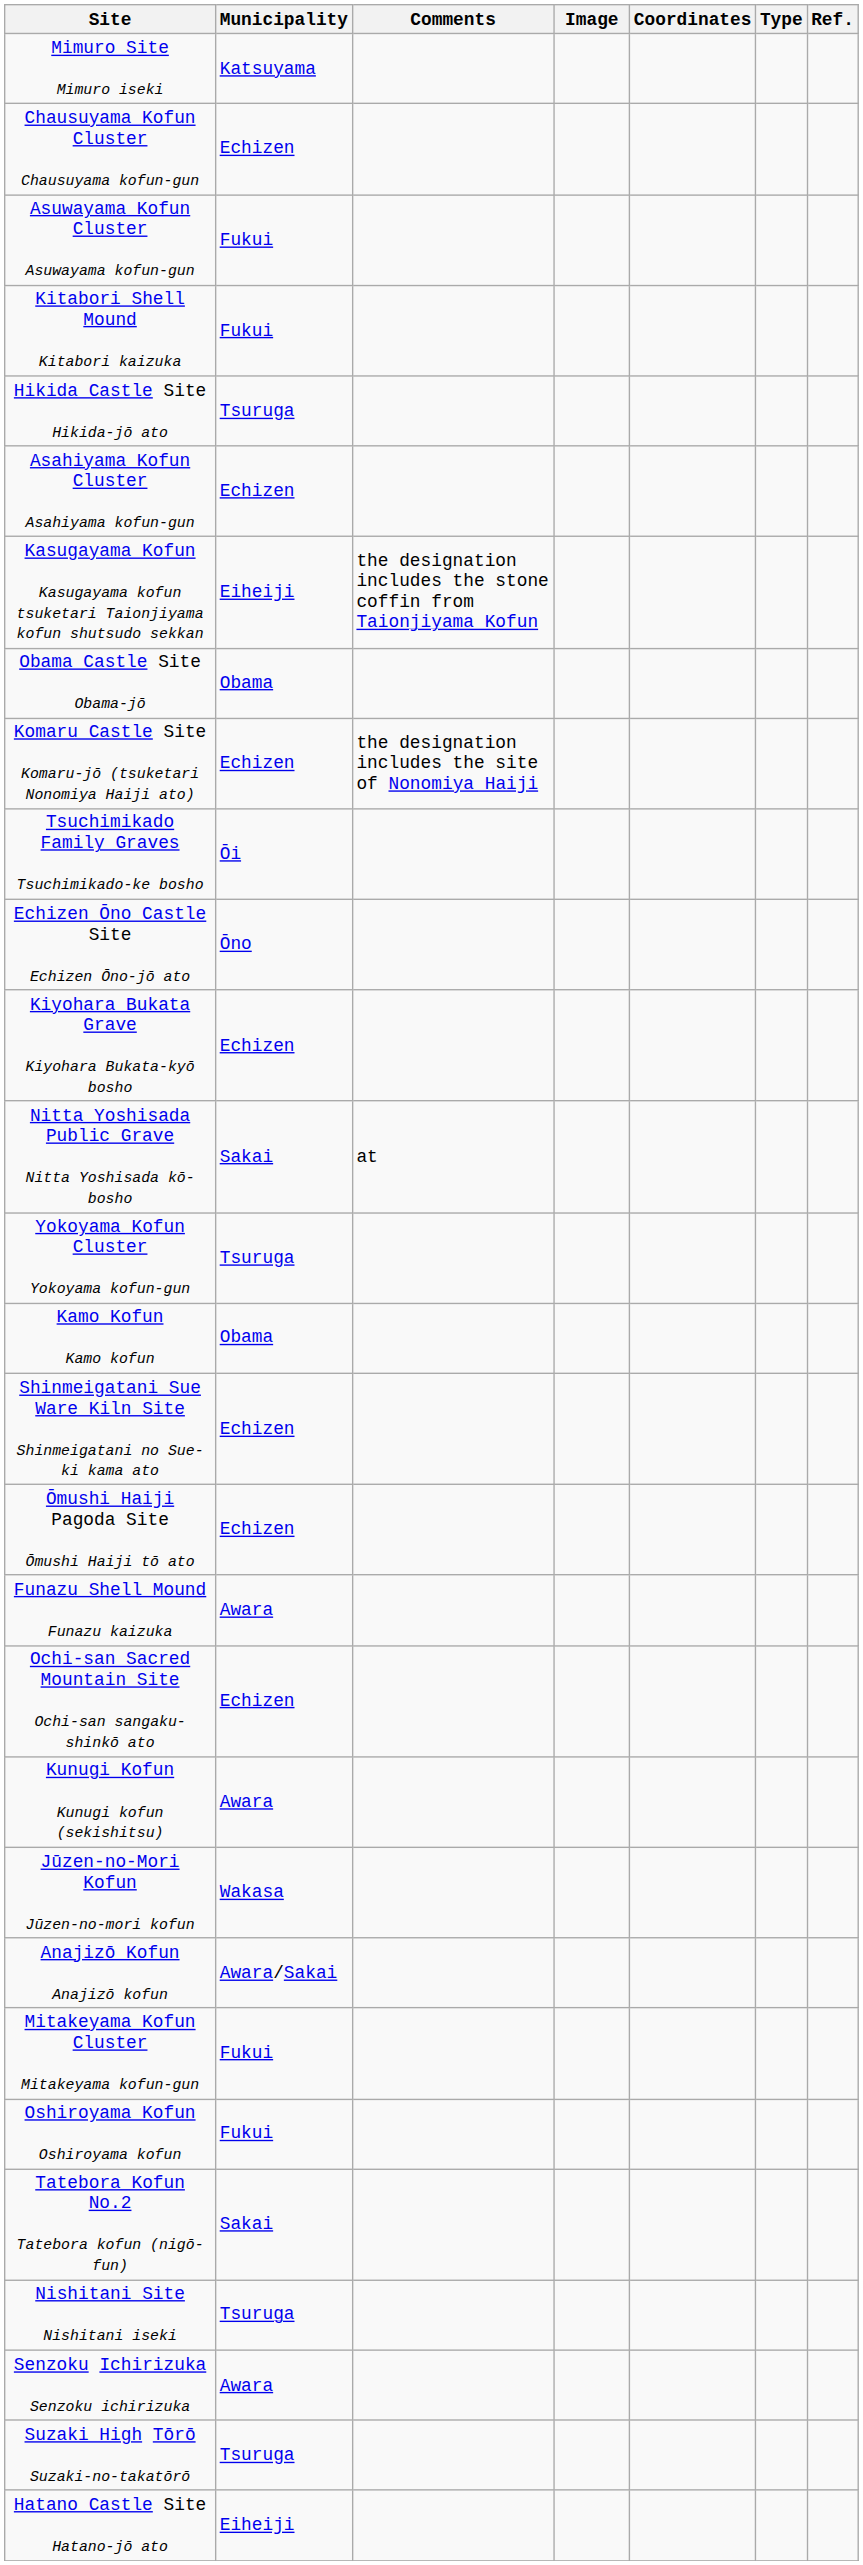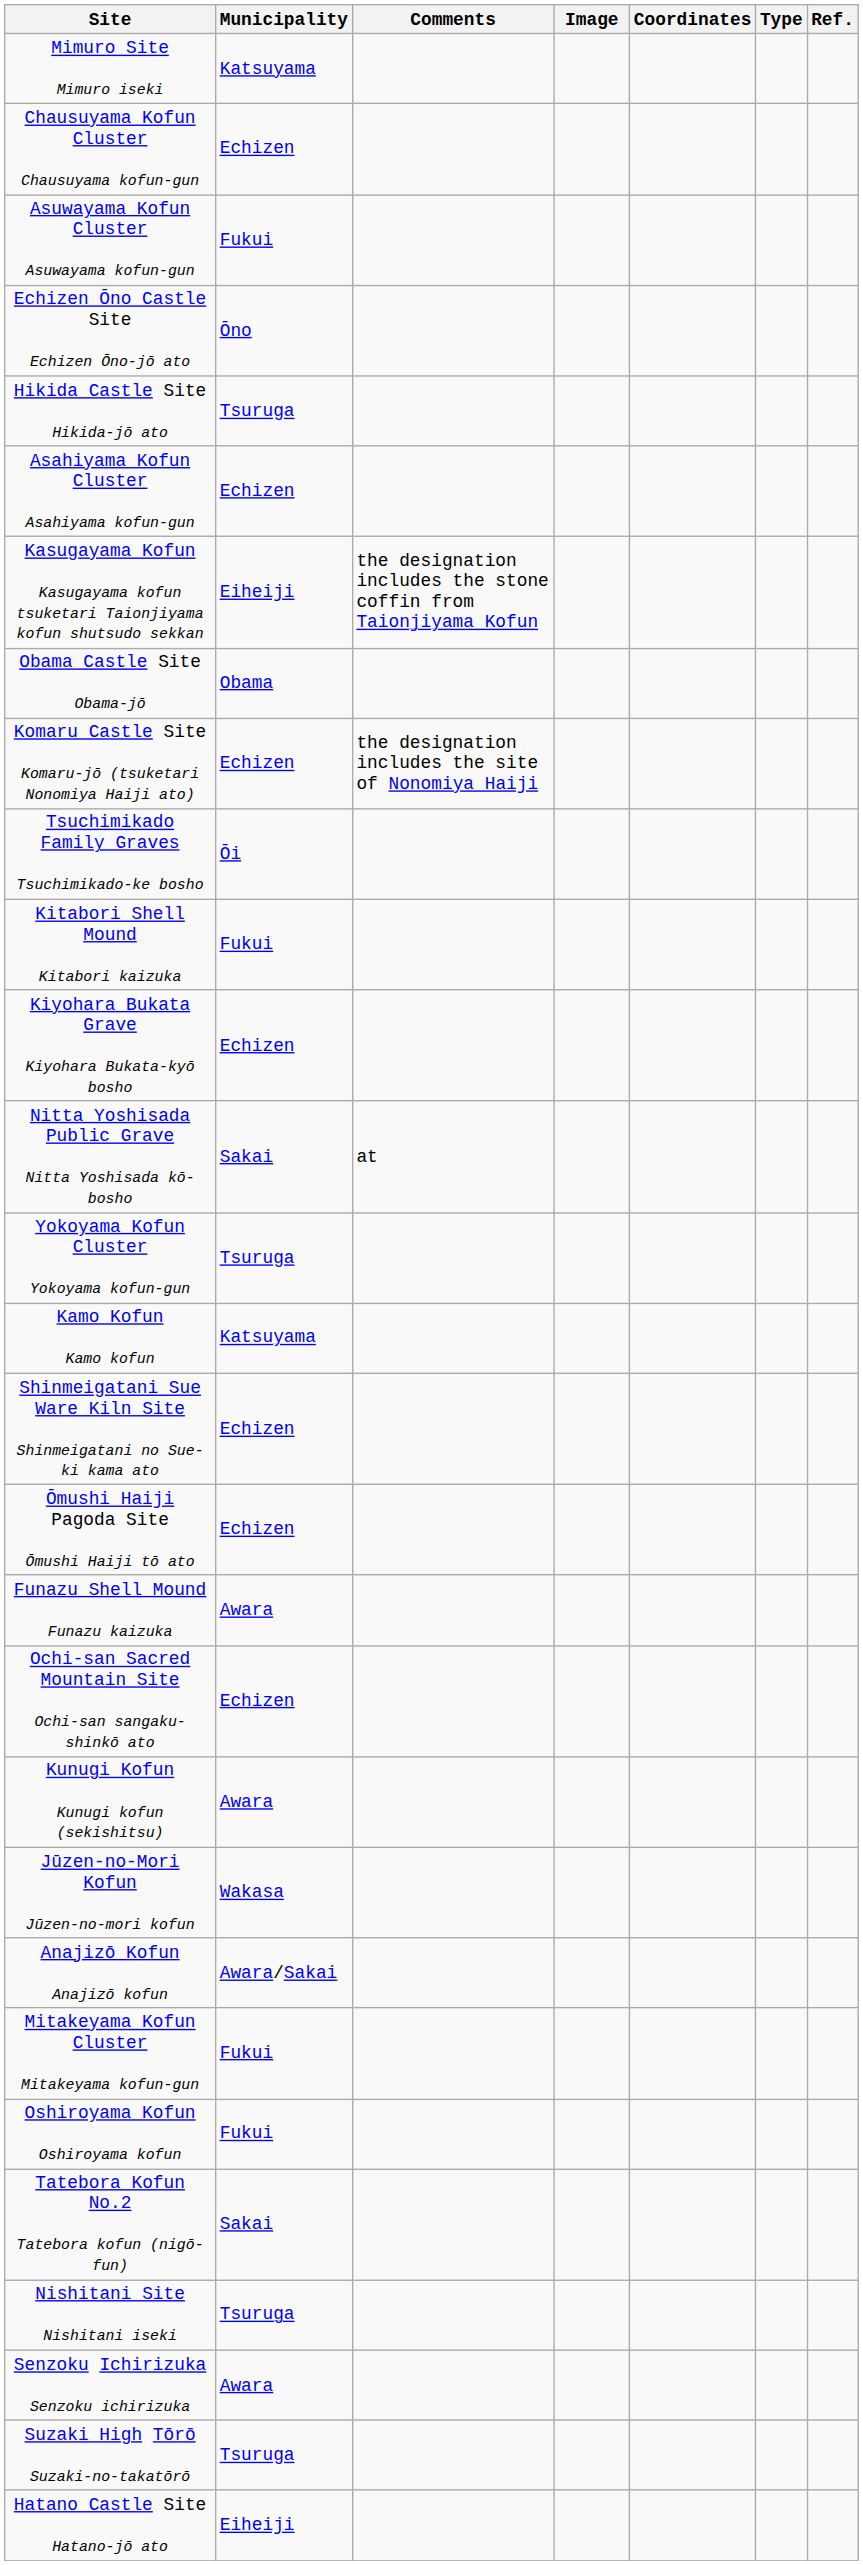rows swapped: Kitabori Shell Mound Kitabori kaizuka <-> Echizen Ōno Castle Site Echizen Ōno-jō ato
Kamo Kofun Kamo kofun | Municipality: Obama -> Katsuyama
